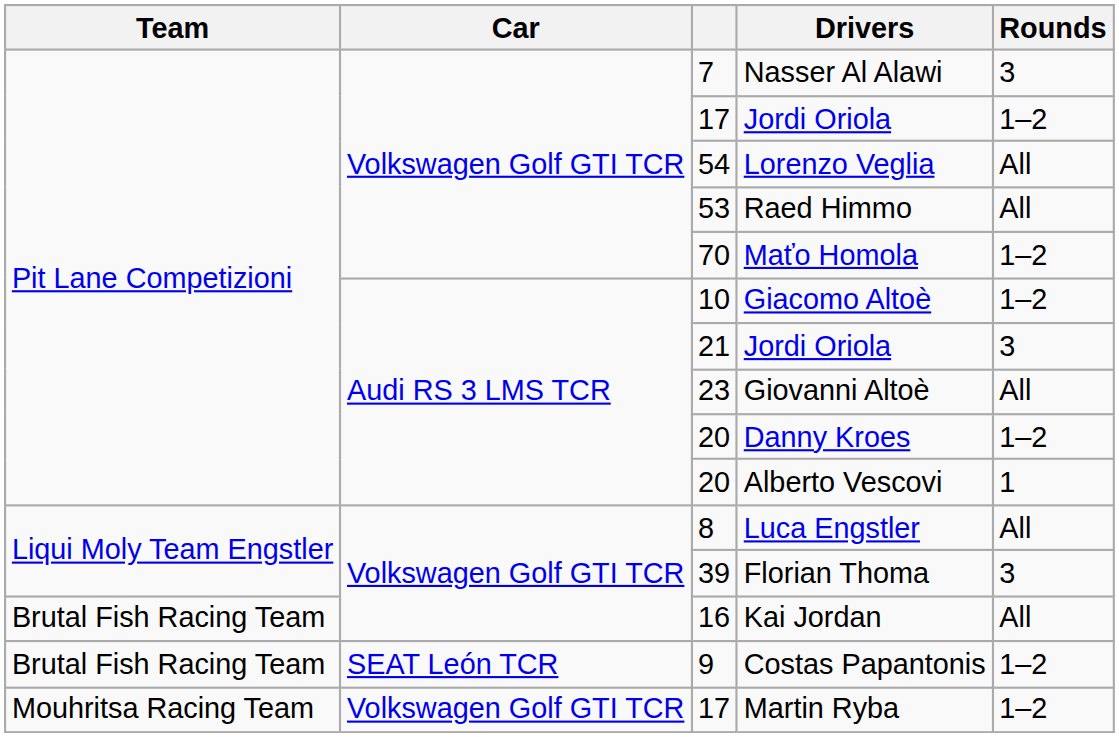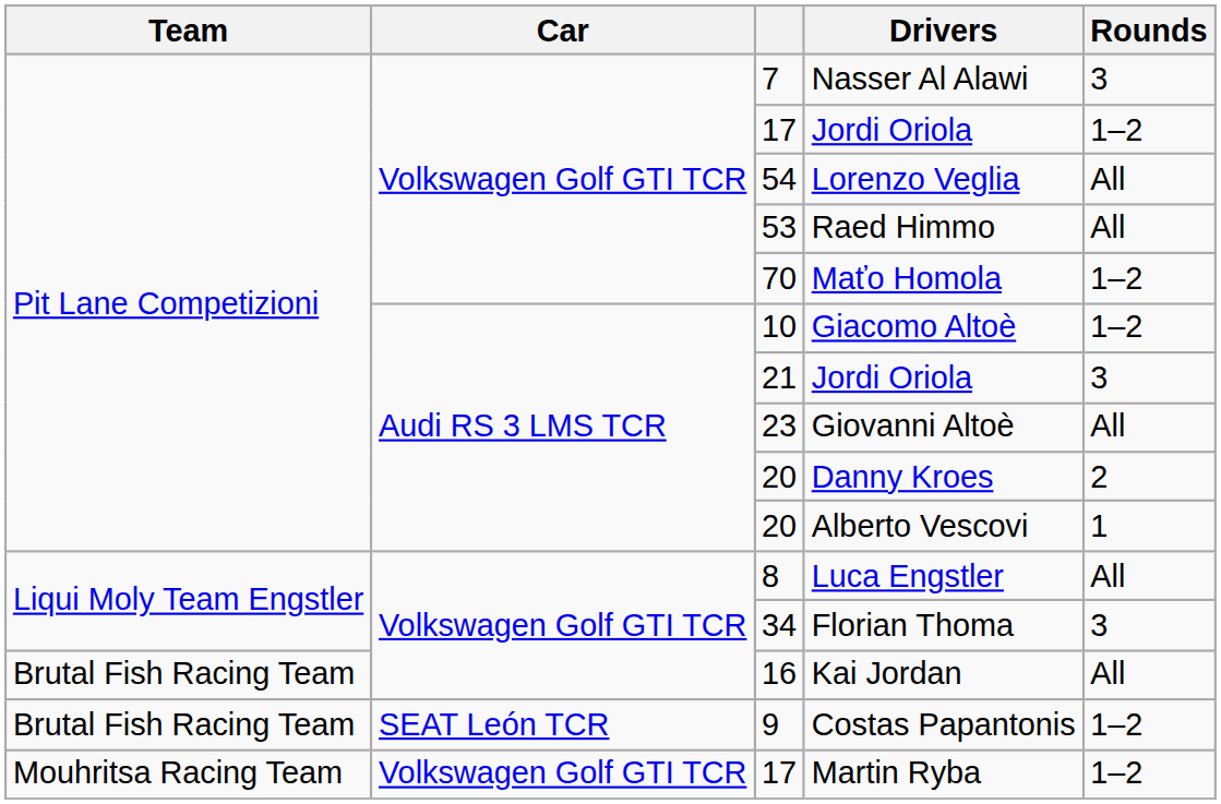Danny Kroes | Rounds: 1–2 -> 2
Florian Thoma | column 3: 39 -> 34
